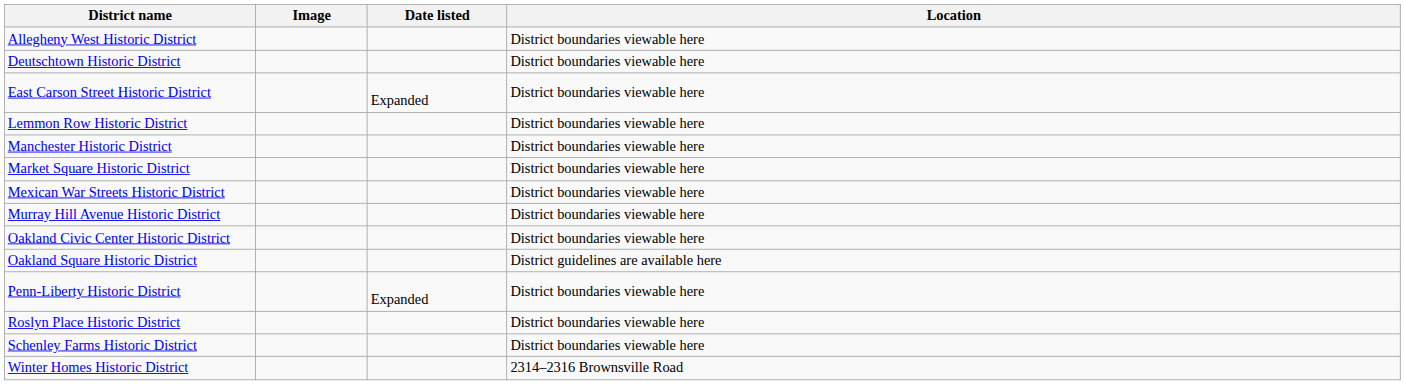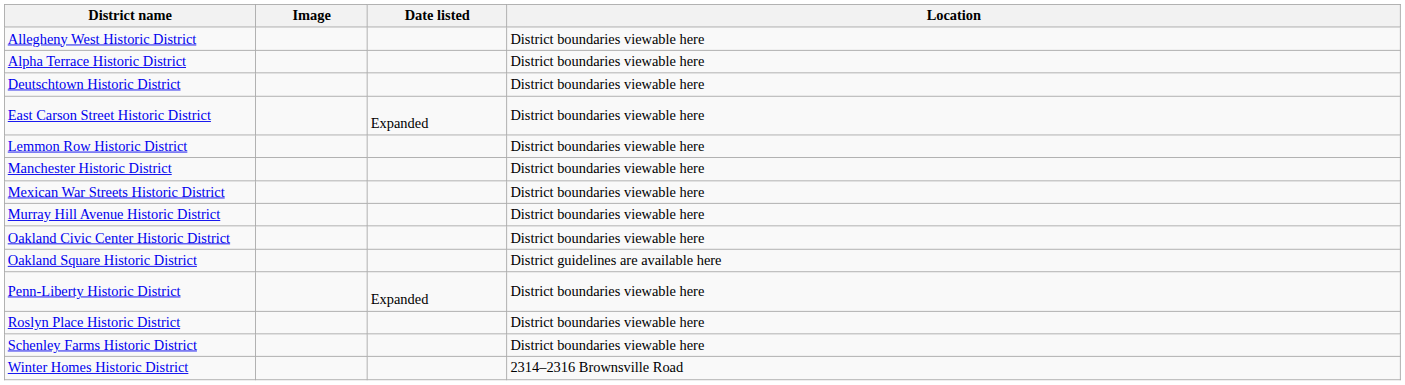+ row: Alpha Terrace Historic District | District boundaries viewable here
- row: Market Square Historic District | District boundaries viewable here
